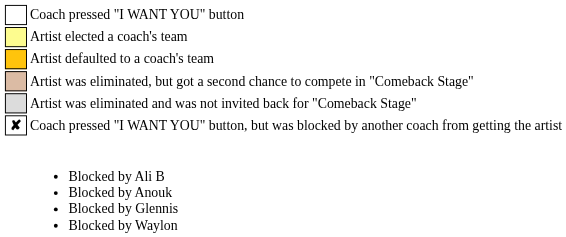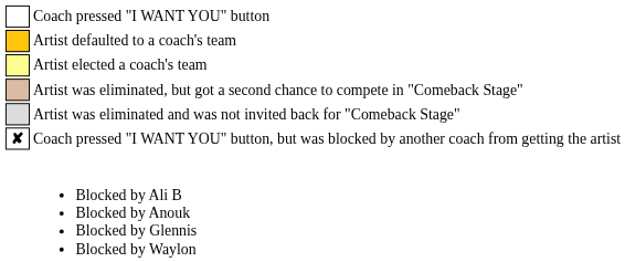rows swapped: Artist defaulted to a coach's team <-> Artist elected a coach's team
